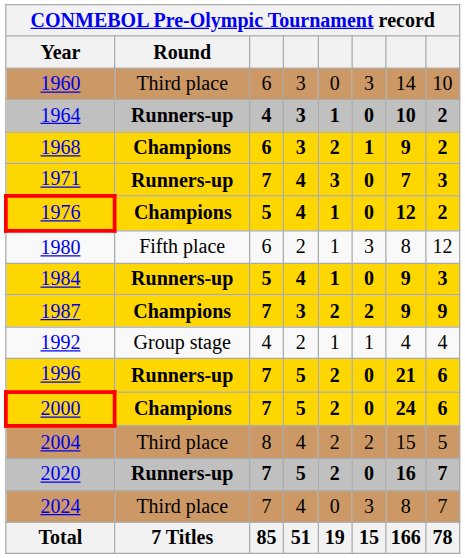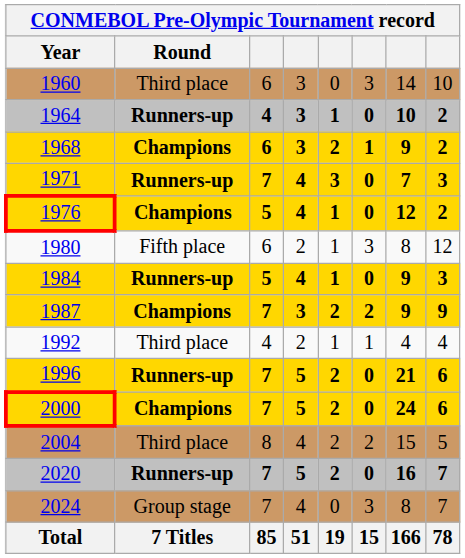1992 | Round: Group stage -> Third place
2024 | Round: Third place -> Group stage
